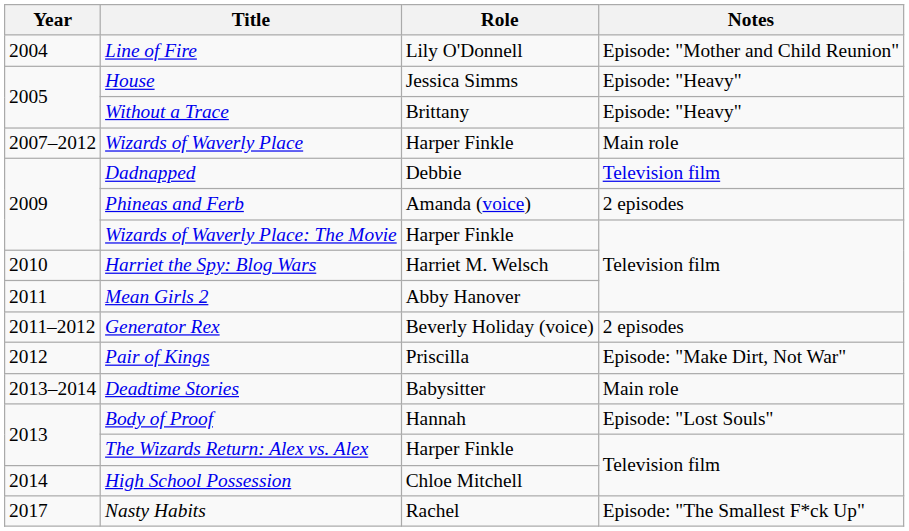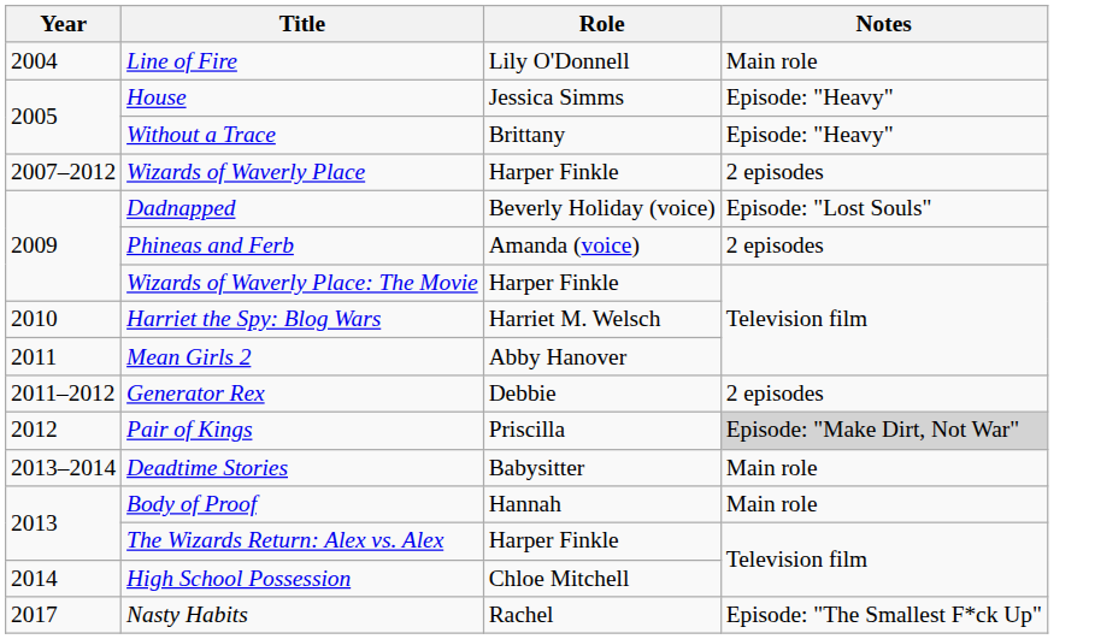Line of Fire | Notes: Episode: "Mother and Child Reunion" -> Main role
Wizards of Waverly Place | Notes: Main role -> 2 episodes
Dadnapped | Role: Debbie -> Beverly Holiday (voice)
Dadnapped | Notes: Television film -> Episode: "Lost Souls"
Generator Rex | Role: Beverly Holiday (voice) -> Debbie
Pair of Kings | Notes: no background -> lightgrey background
Body of Proof | Notes: Episode: "Lost Souls" -> Main role
